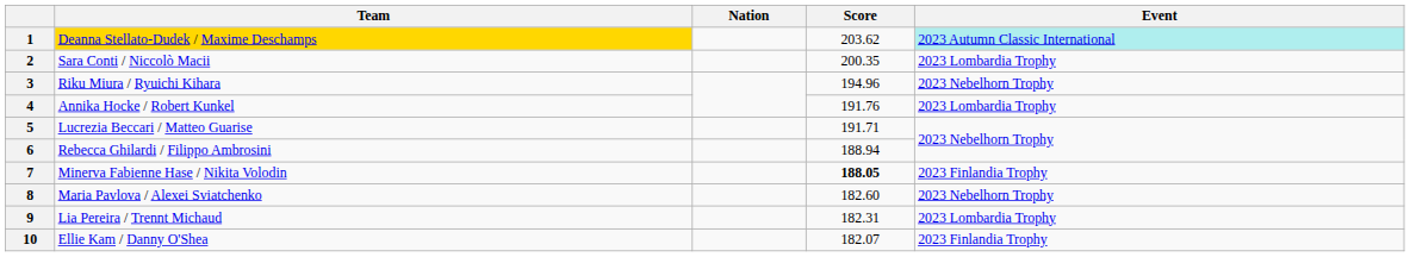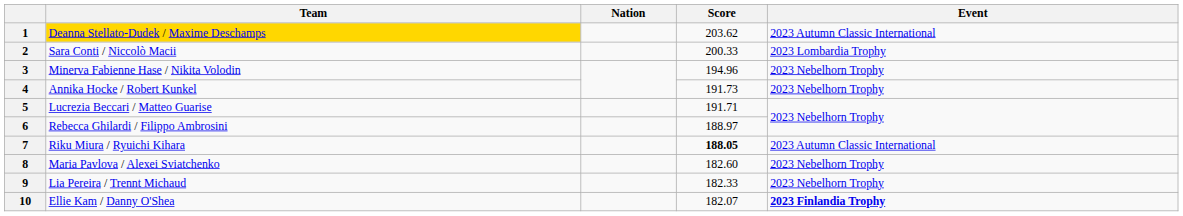1 | Event: paleturquoise background -> no background
2 | Score: 200.35 -> 200.33
3 | Team: Riku Miura / Ryuichi Kihara -> Minerva Fabienne Hase / Nikita Volodin
4 | Score: 191.76 -> 191.73
4 | Event: 2023 Lombardia Trophy -> 2023 Nebelhorn Trophy
6 | Score: 188.94 -> 188.97
7 | Team: Minerva Fabienne Hase / Nikita Volodin -> Riku Miura / Ryuichi Kihara
7 | Event: 2023 Finlandia Trophy -> 2023 Autumn Classic International
9 | Score: 182.31 -> 182.33
9 | Event: 2023 Lombardia Trophy -> 2023 Nebelhorn Trophy
10 | Event: normal -> bold
